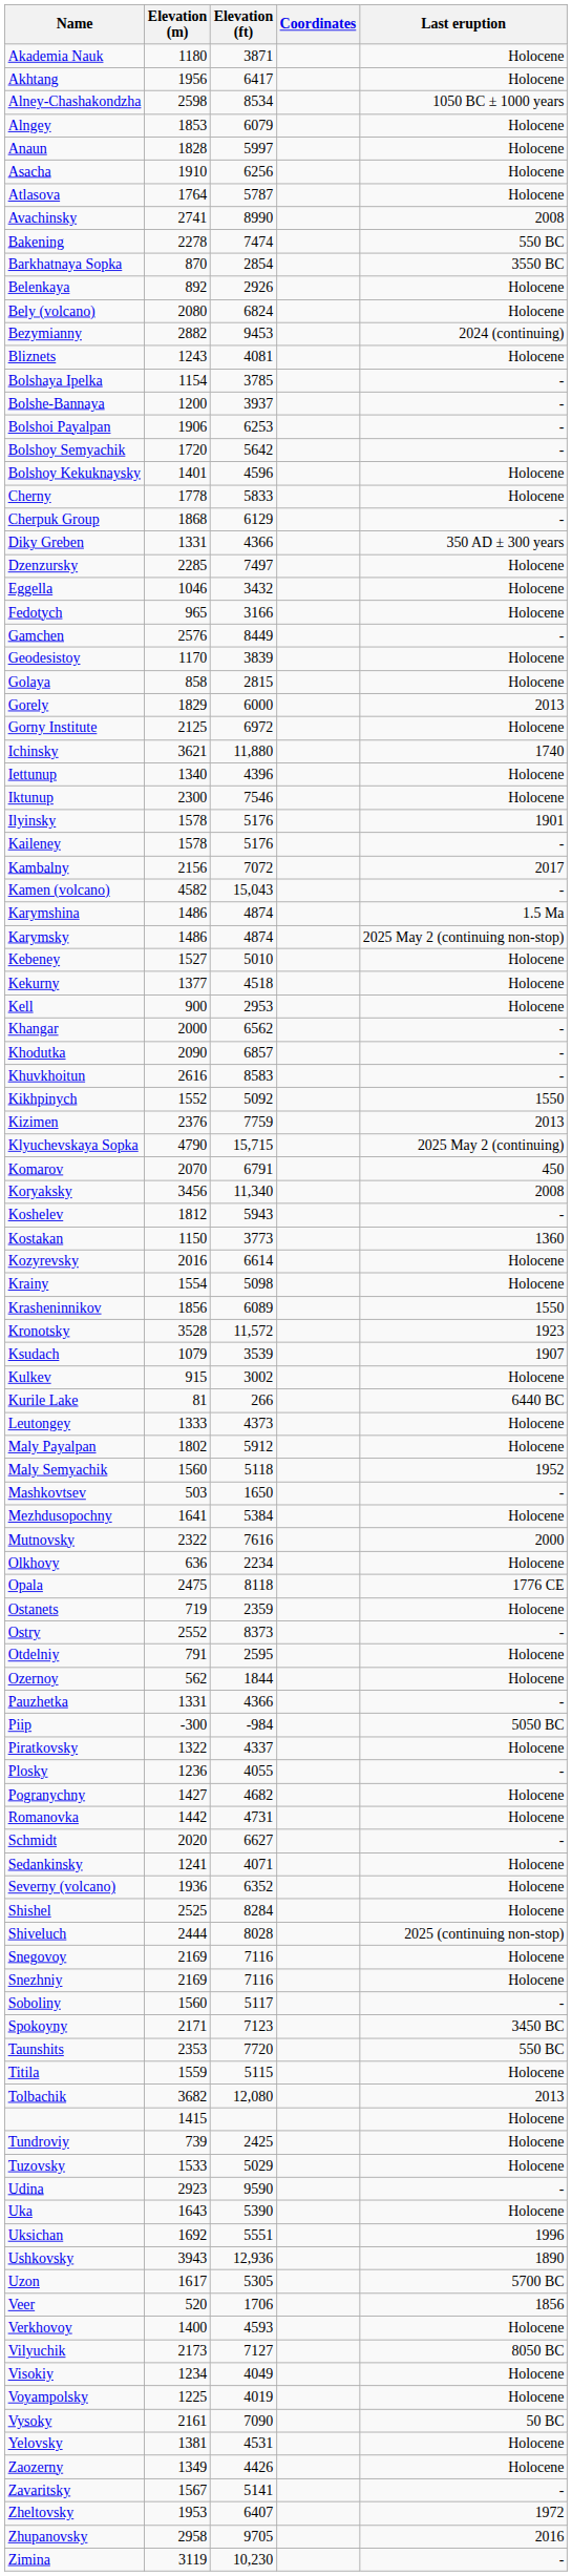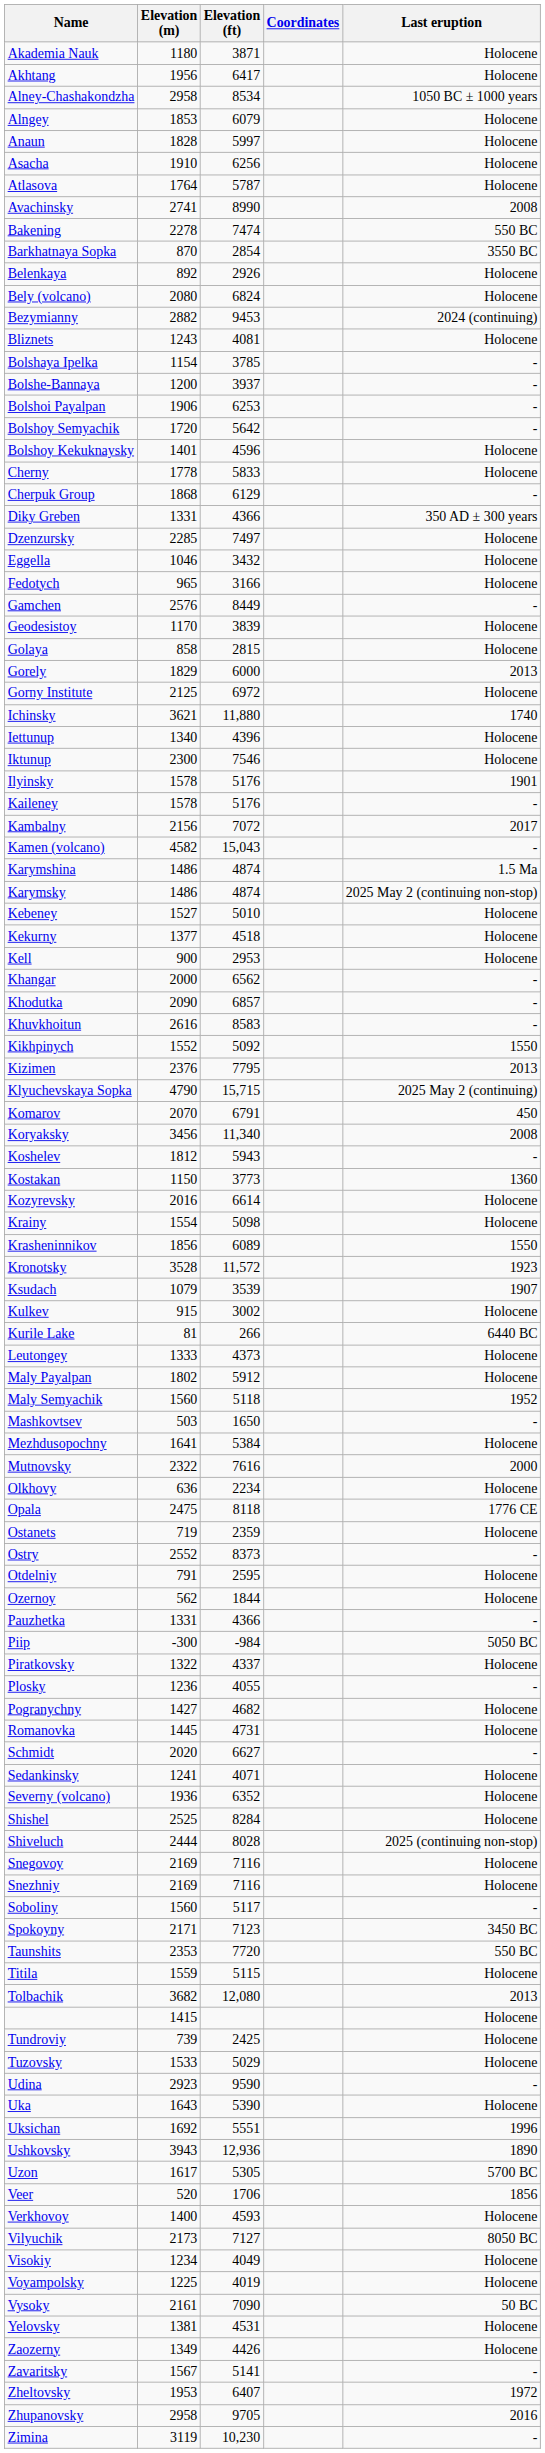Alney-Chashakondzha | Elevation (m): 2598 -> 2958
Kizimen | Elevation (ft): 7759 -> 7795
Romanovka | Elevation (m): 1442 -> 1445
